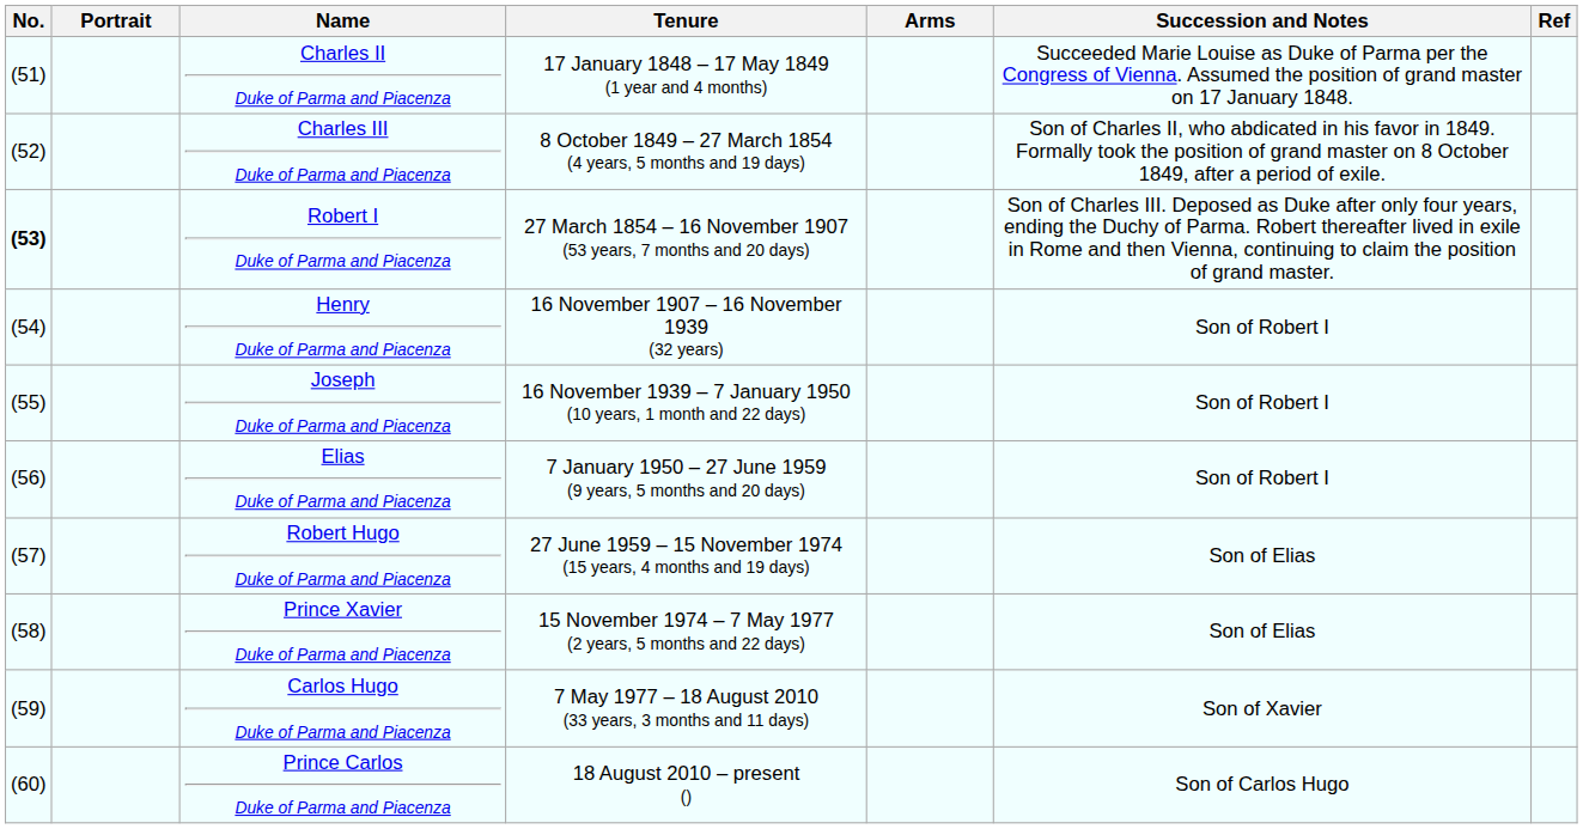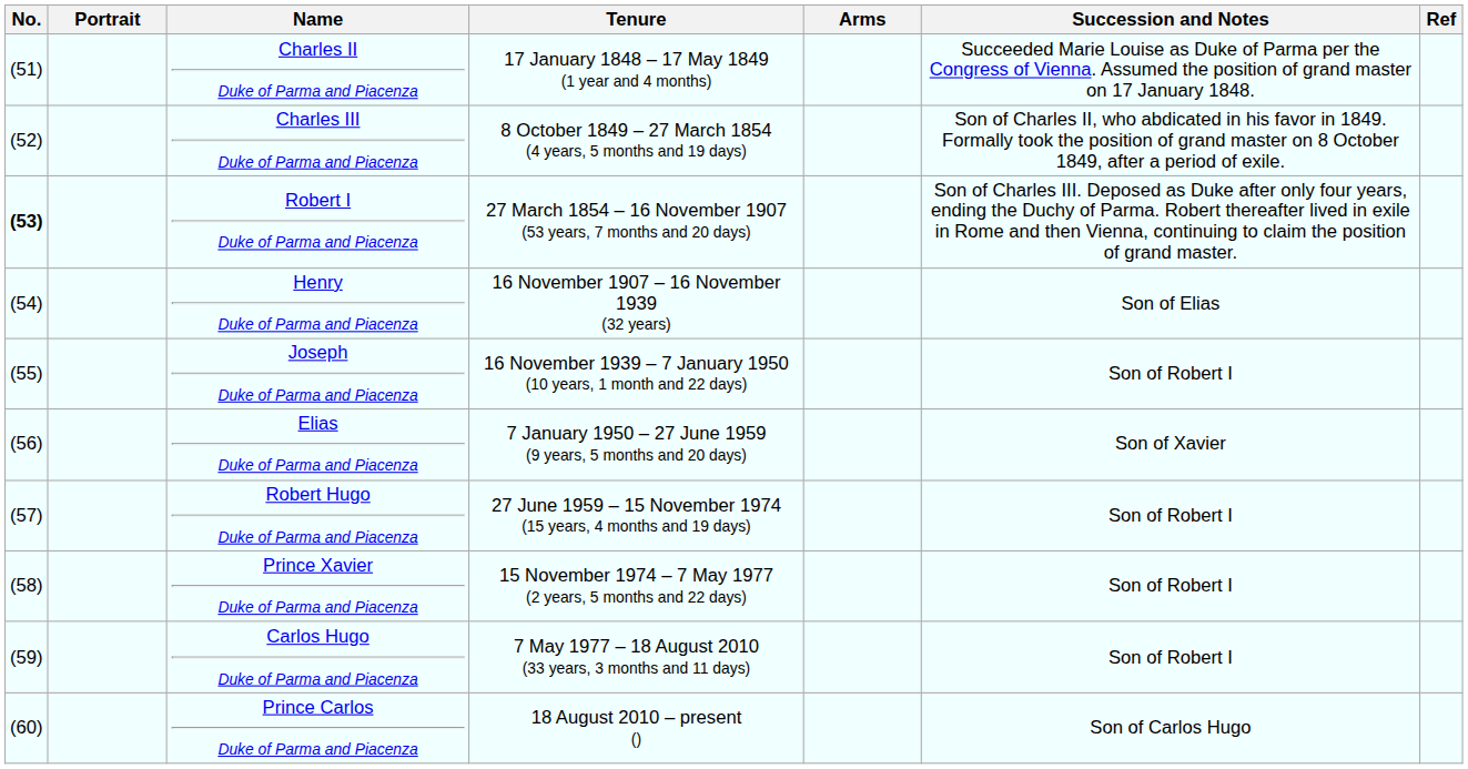Henry Duke of Parma and Piacenza | Succession and Notes: Son of Robert I -> Son of Elias
Elias Duke of Parma and Piacenza | Succession and Notes: Son of Robert I -> Son of Xavier
Robert Hugo Duke of Parma and Piacenza | Succession and Notes: Son of Elias -> Son of Robert I
Prince Xavier Duke of Parma and Piacenza | Succession and Notes: Son of Elias -> Son of Robert I
Carlos Hugo Duke of Parma and Piacenza | Succession and Notes: Son of Xavier -> Son of Robert I
